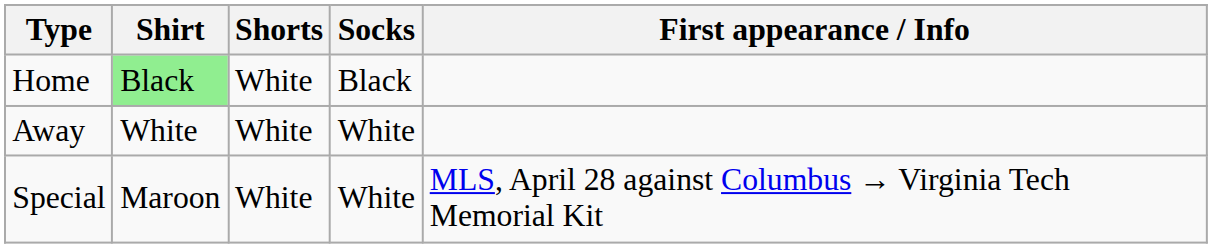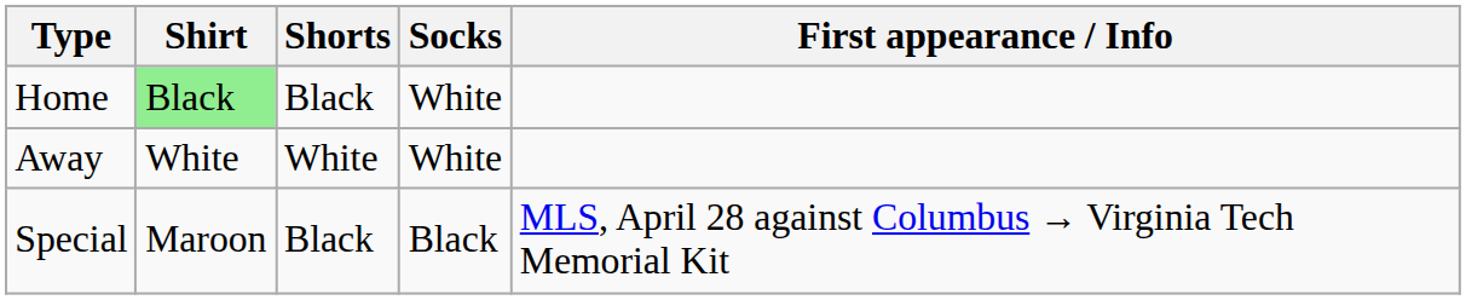Home | Shorts: White -> Black
Home | Socks: Black -> White
Special | Shorts: White -> Black
Special | Socks: White -> Black
